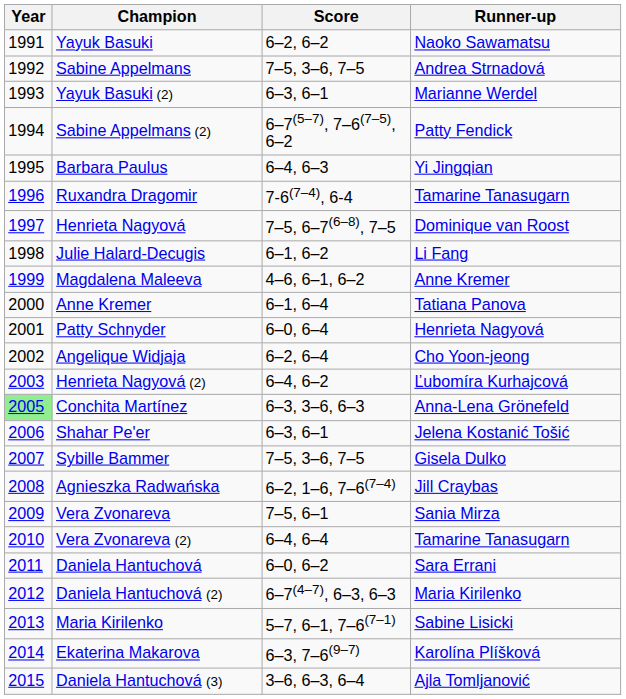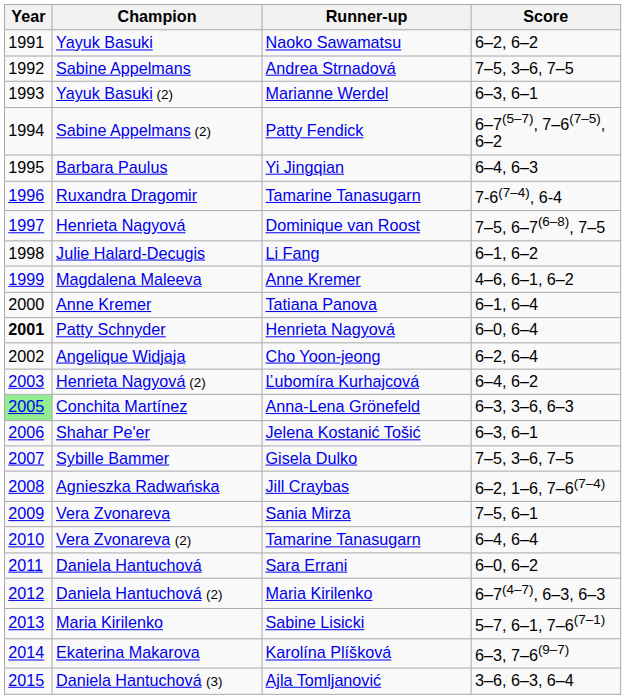columns swapped: Runner-up <-> Score
Patty Schnyder | Year: normal -> bold
